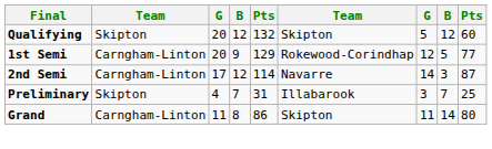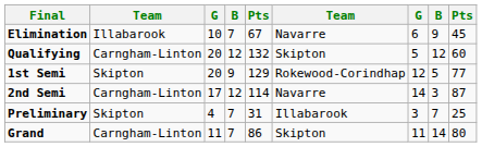+ row: Elimination | Illabarook | 10 | 7 | 67 | Navarre | 6 | 9 | 45
Qualifying | column 2: Skipton -> Carngham-Linton
1st Semi | column 2: Carngham-Linton -> Skipton
Grand | column 4: 8 -> 7
